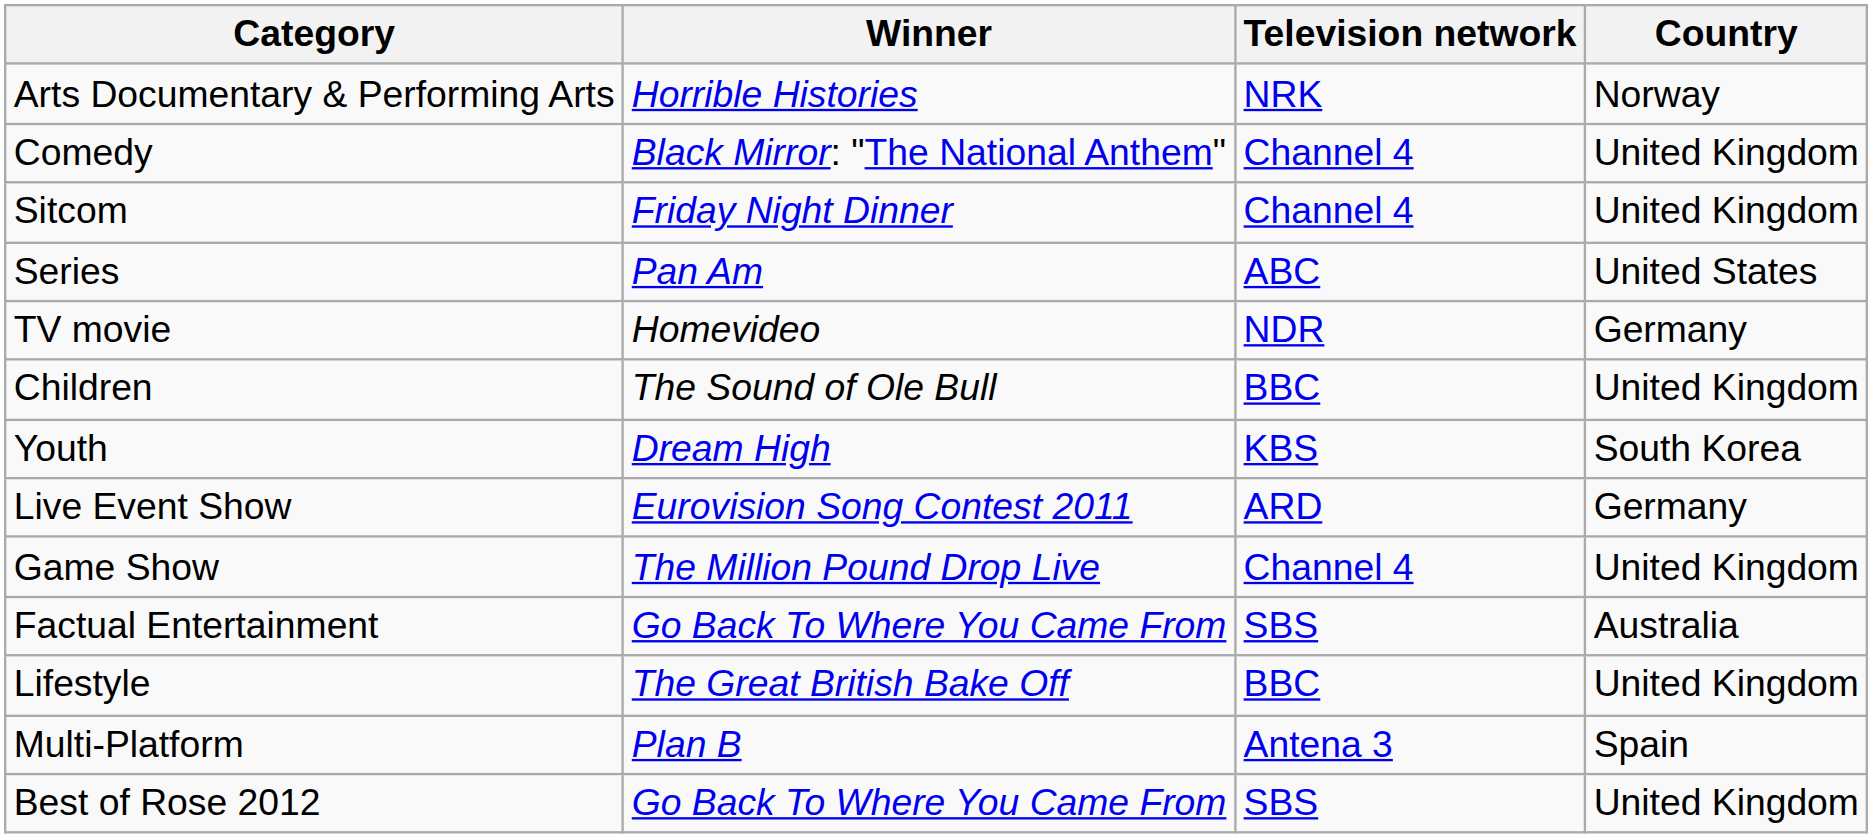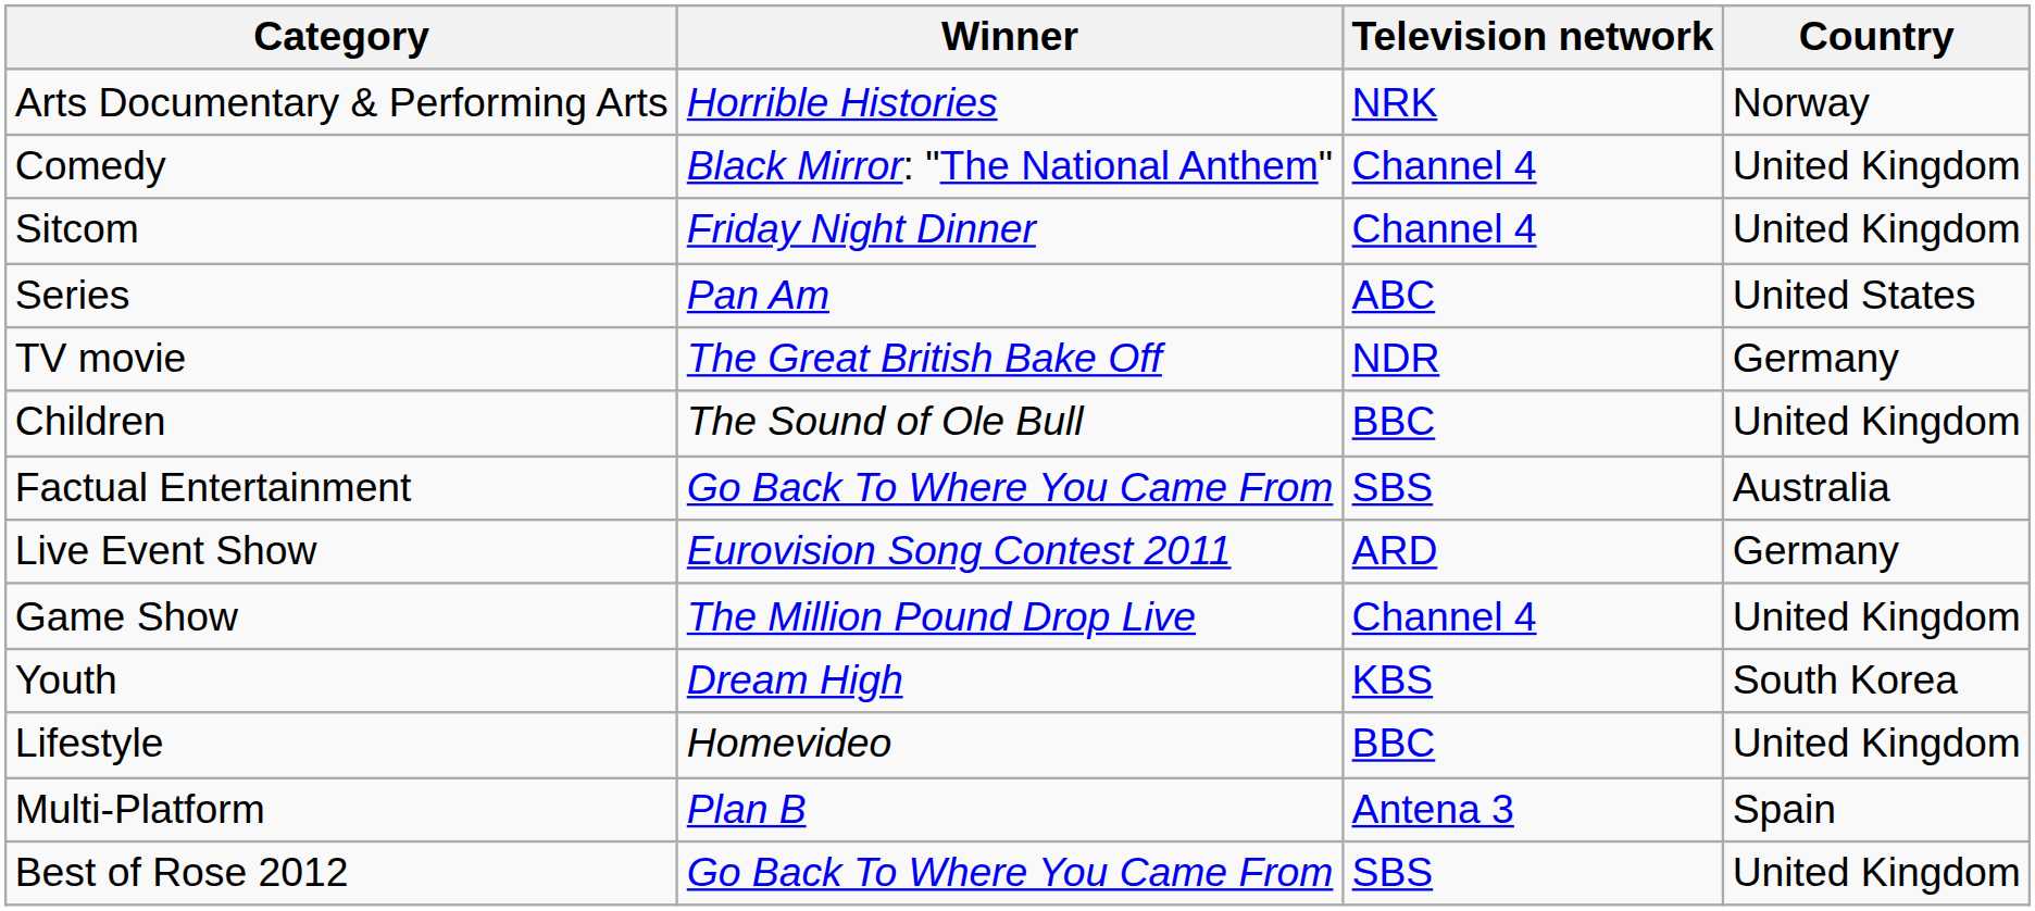TV movie | Winner: Homevideo -> The Great British Bake Off
rows swapped: Youth <-> Factual Entertainment
Lifestyle | Winner: The Great British Bake Off -> Homevideo
